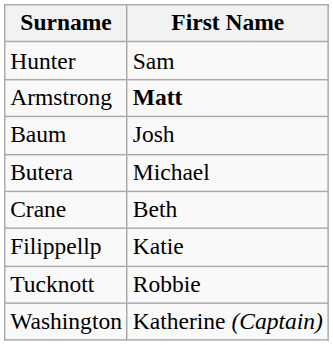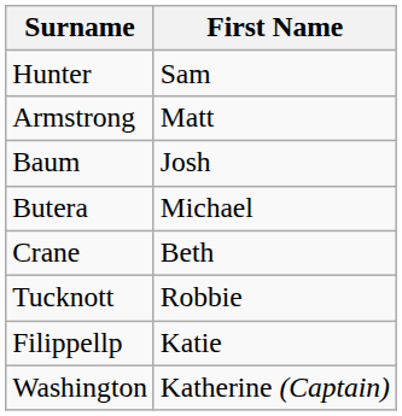Armstrong | First Name: bold -> normal
rows swapped: Filippellp <-> Tucknott
